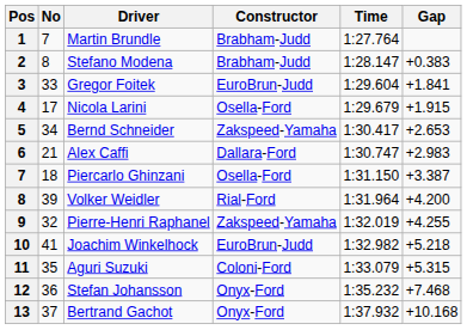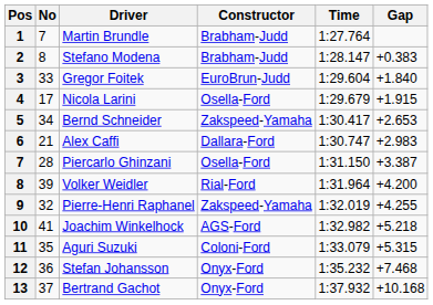Gregor Foitek | Gap: +1.841 -> +1.840
Piercarlo Ghinzani | No: 18 -> 28
Joachim Winkelhock | Constructor: EuroBrun-Judd -> AGS-Ford
